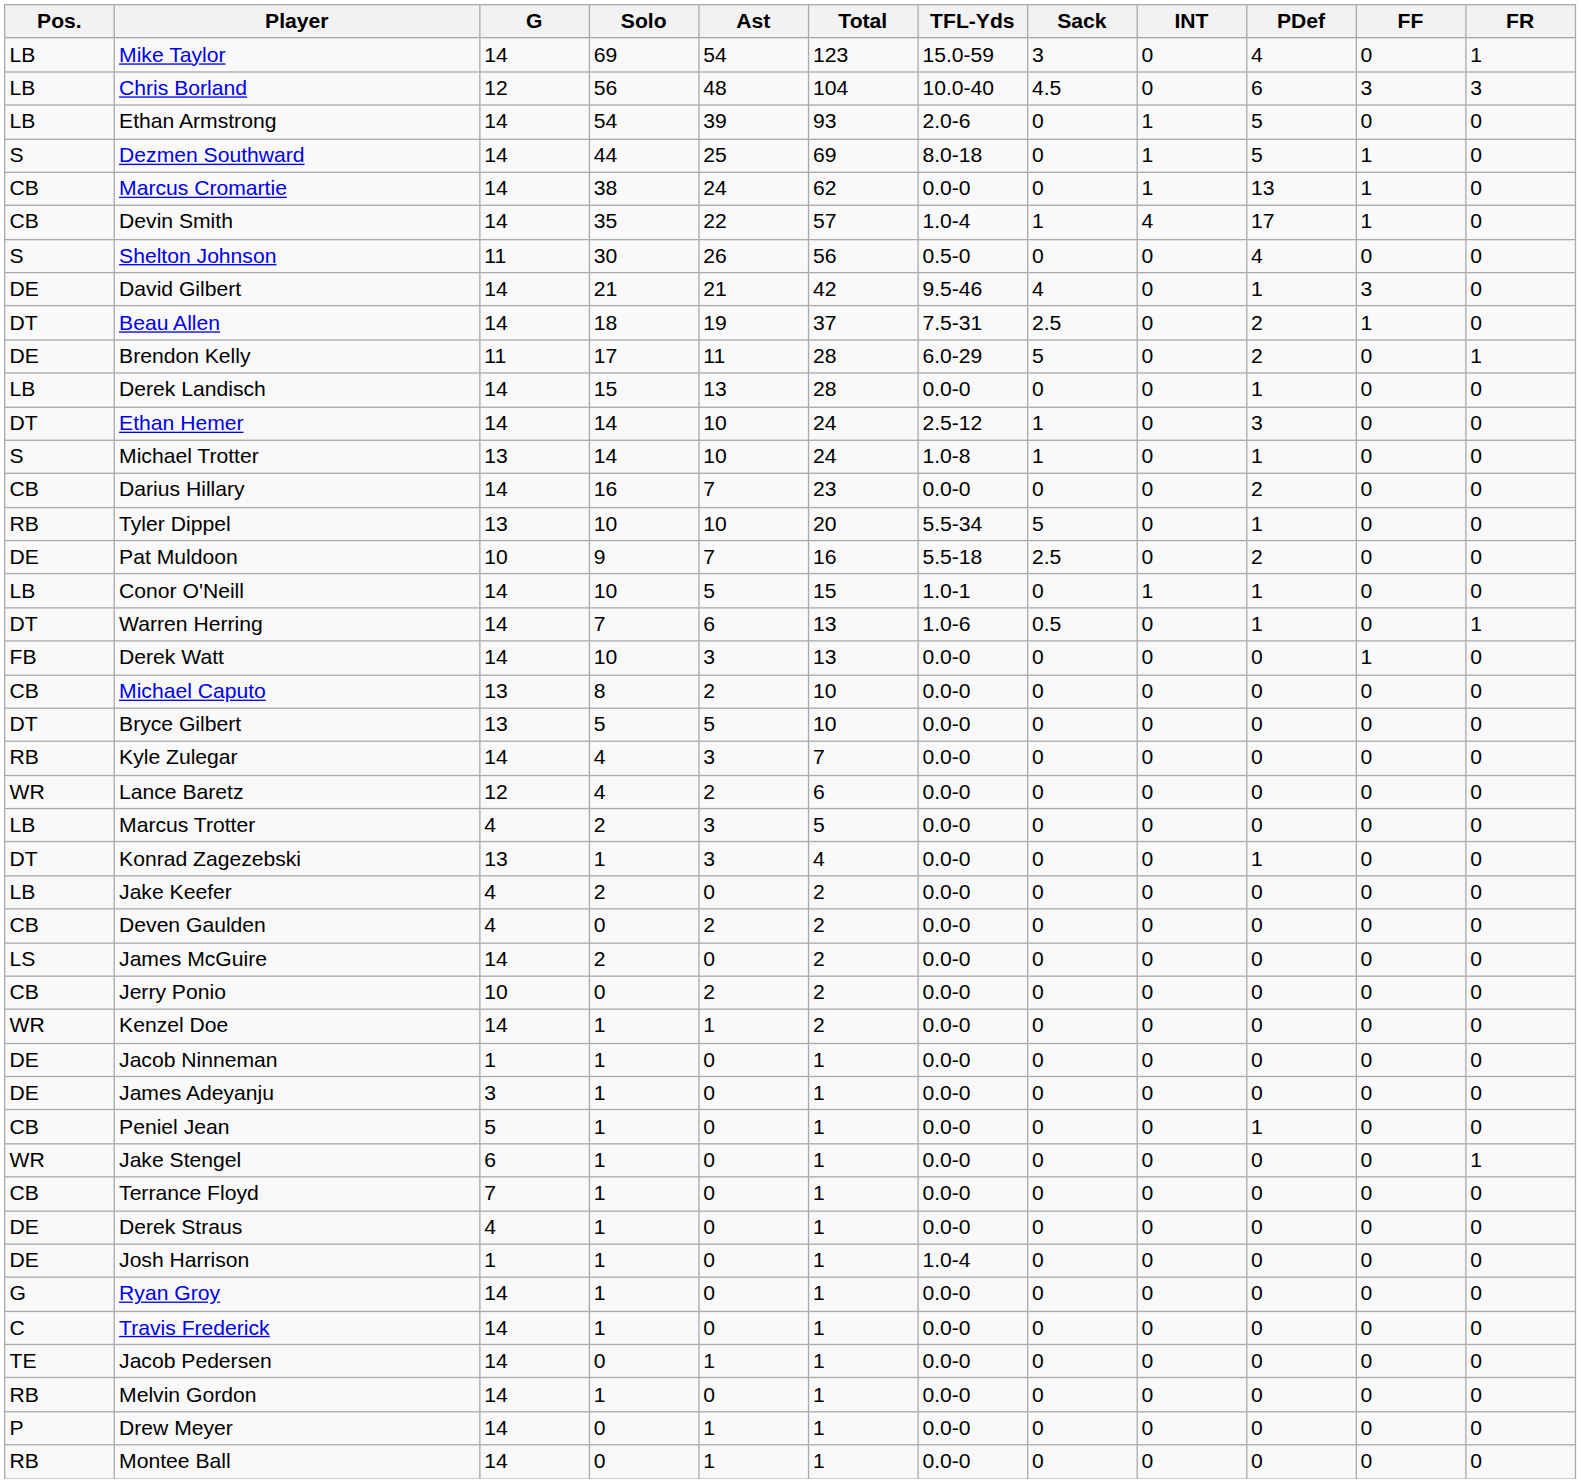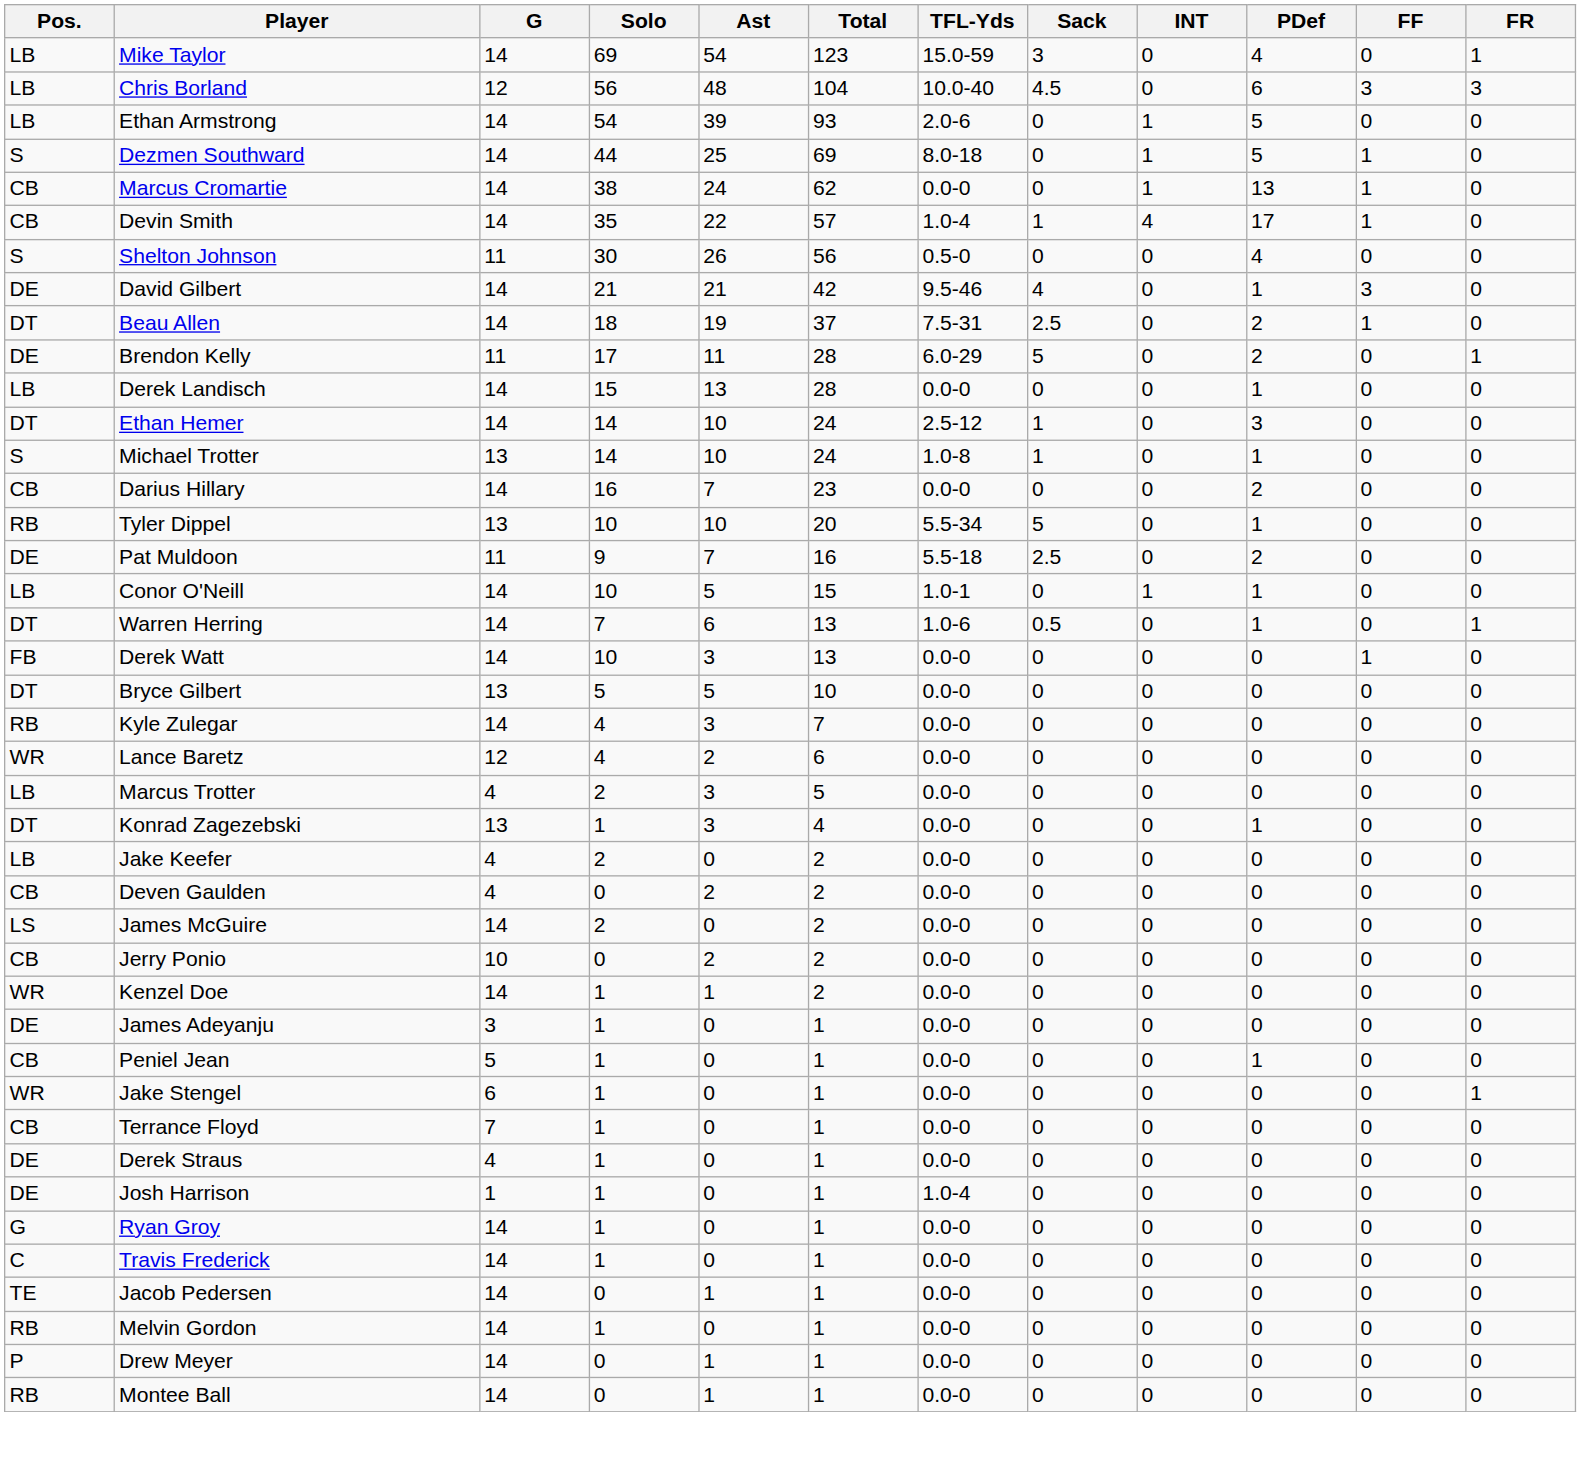Pat Muldoon | G: 10 -> 11
- row: CB | Michael Caputo | 13 | 8 | 2 | 10 | 0.0-0 | 0 | 0 | 0 | 0 | 0
- row: DE | Jacob Ninneman | 1 | 1 | 0 | 1 | 0.0-0 | 0 | 0 | 0 | 0 | 0
